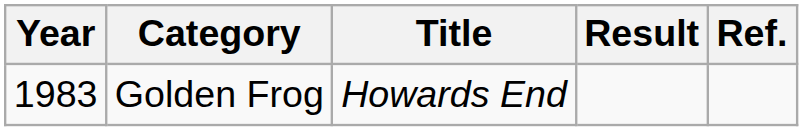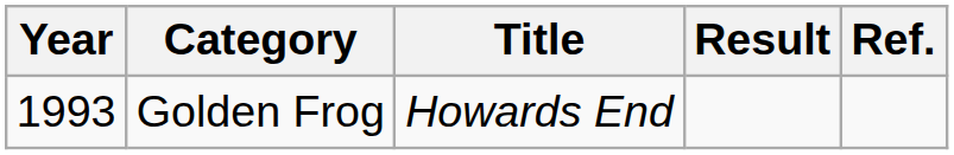Golden Frog | Year: 1983 -> 1993
